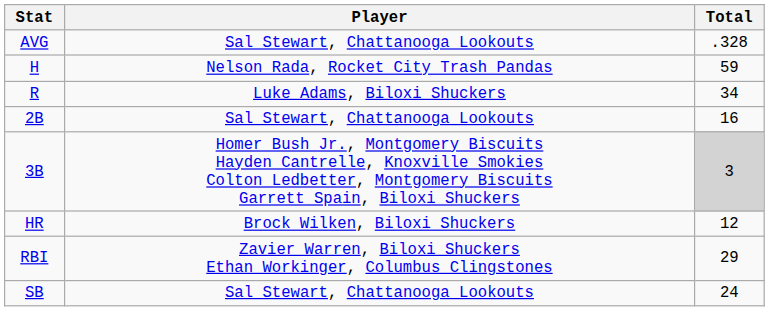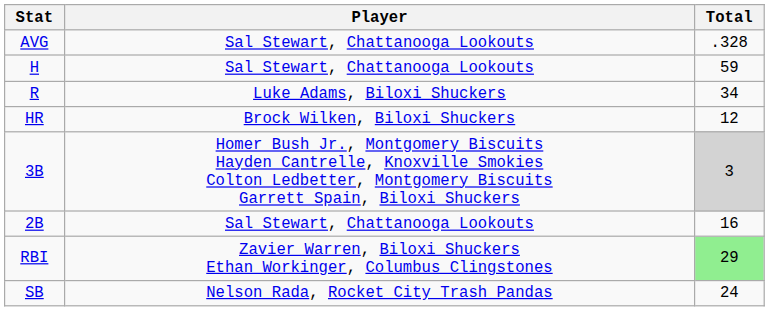H | Player: Nelson Rada, Rocket City Trash Pandas -> Sal Stewart, Chattanooga Lookouts
rows swapped: 2B <-> HR
RBI | Total: no background -> lightgreen background
SB | Player: Sal Stewart, Chattanooga Lookouts -> Nelson Rada, Rocket City Trash Pandas
